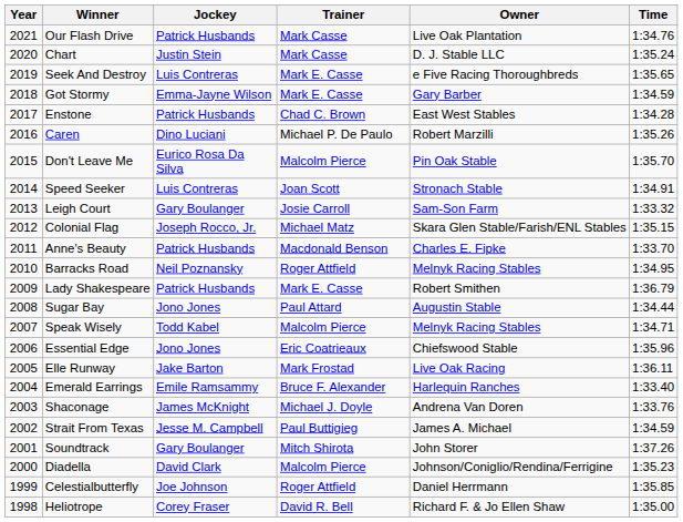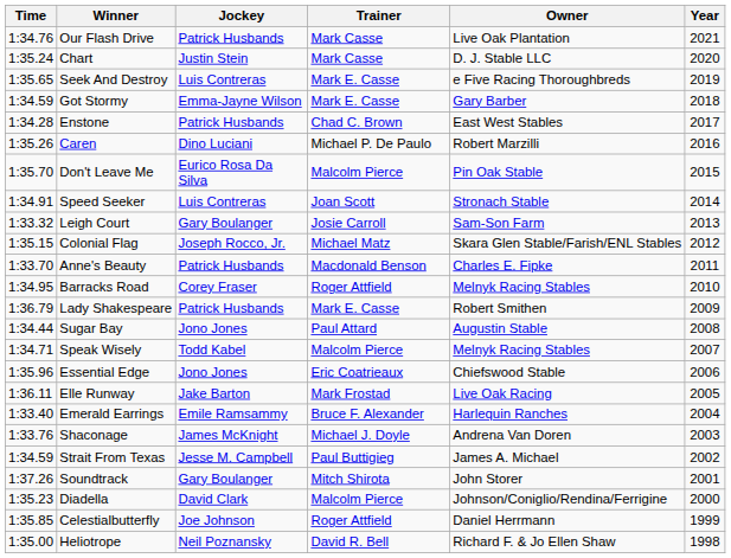columns swapped: Year <-> Time
Barracks Road | Jockey: Neil Poznansky -> Corey Fraser
Heliotrope | Jockey: Corey Fraser -> Neil Poznansky
